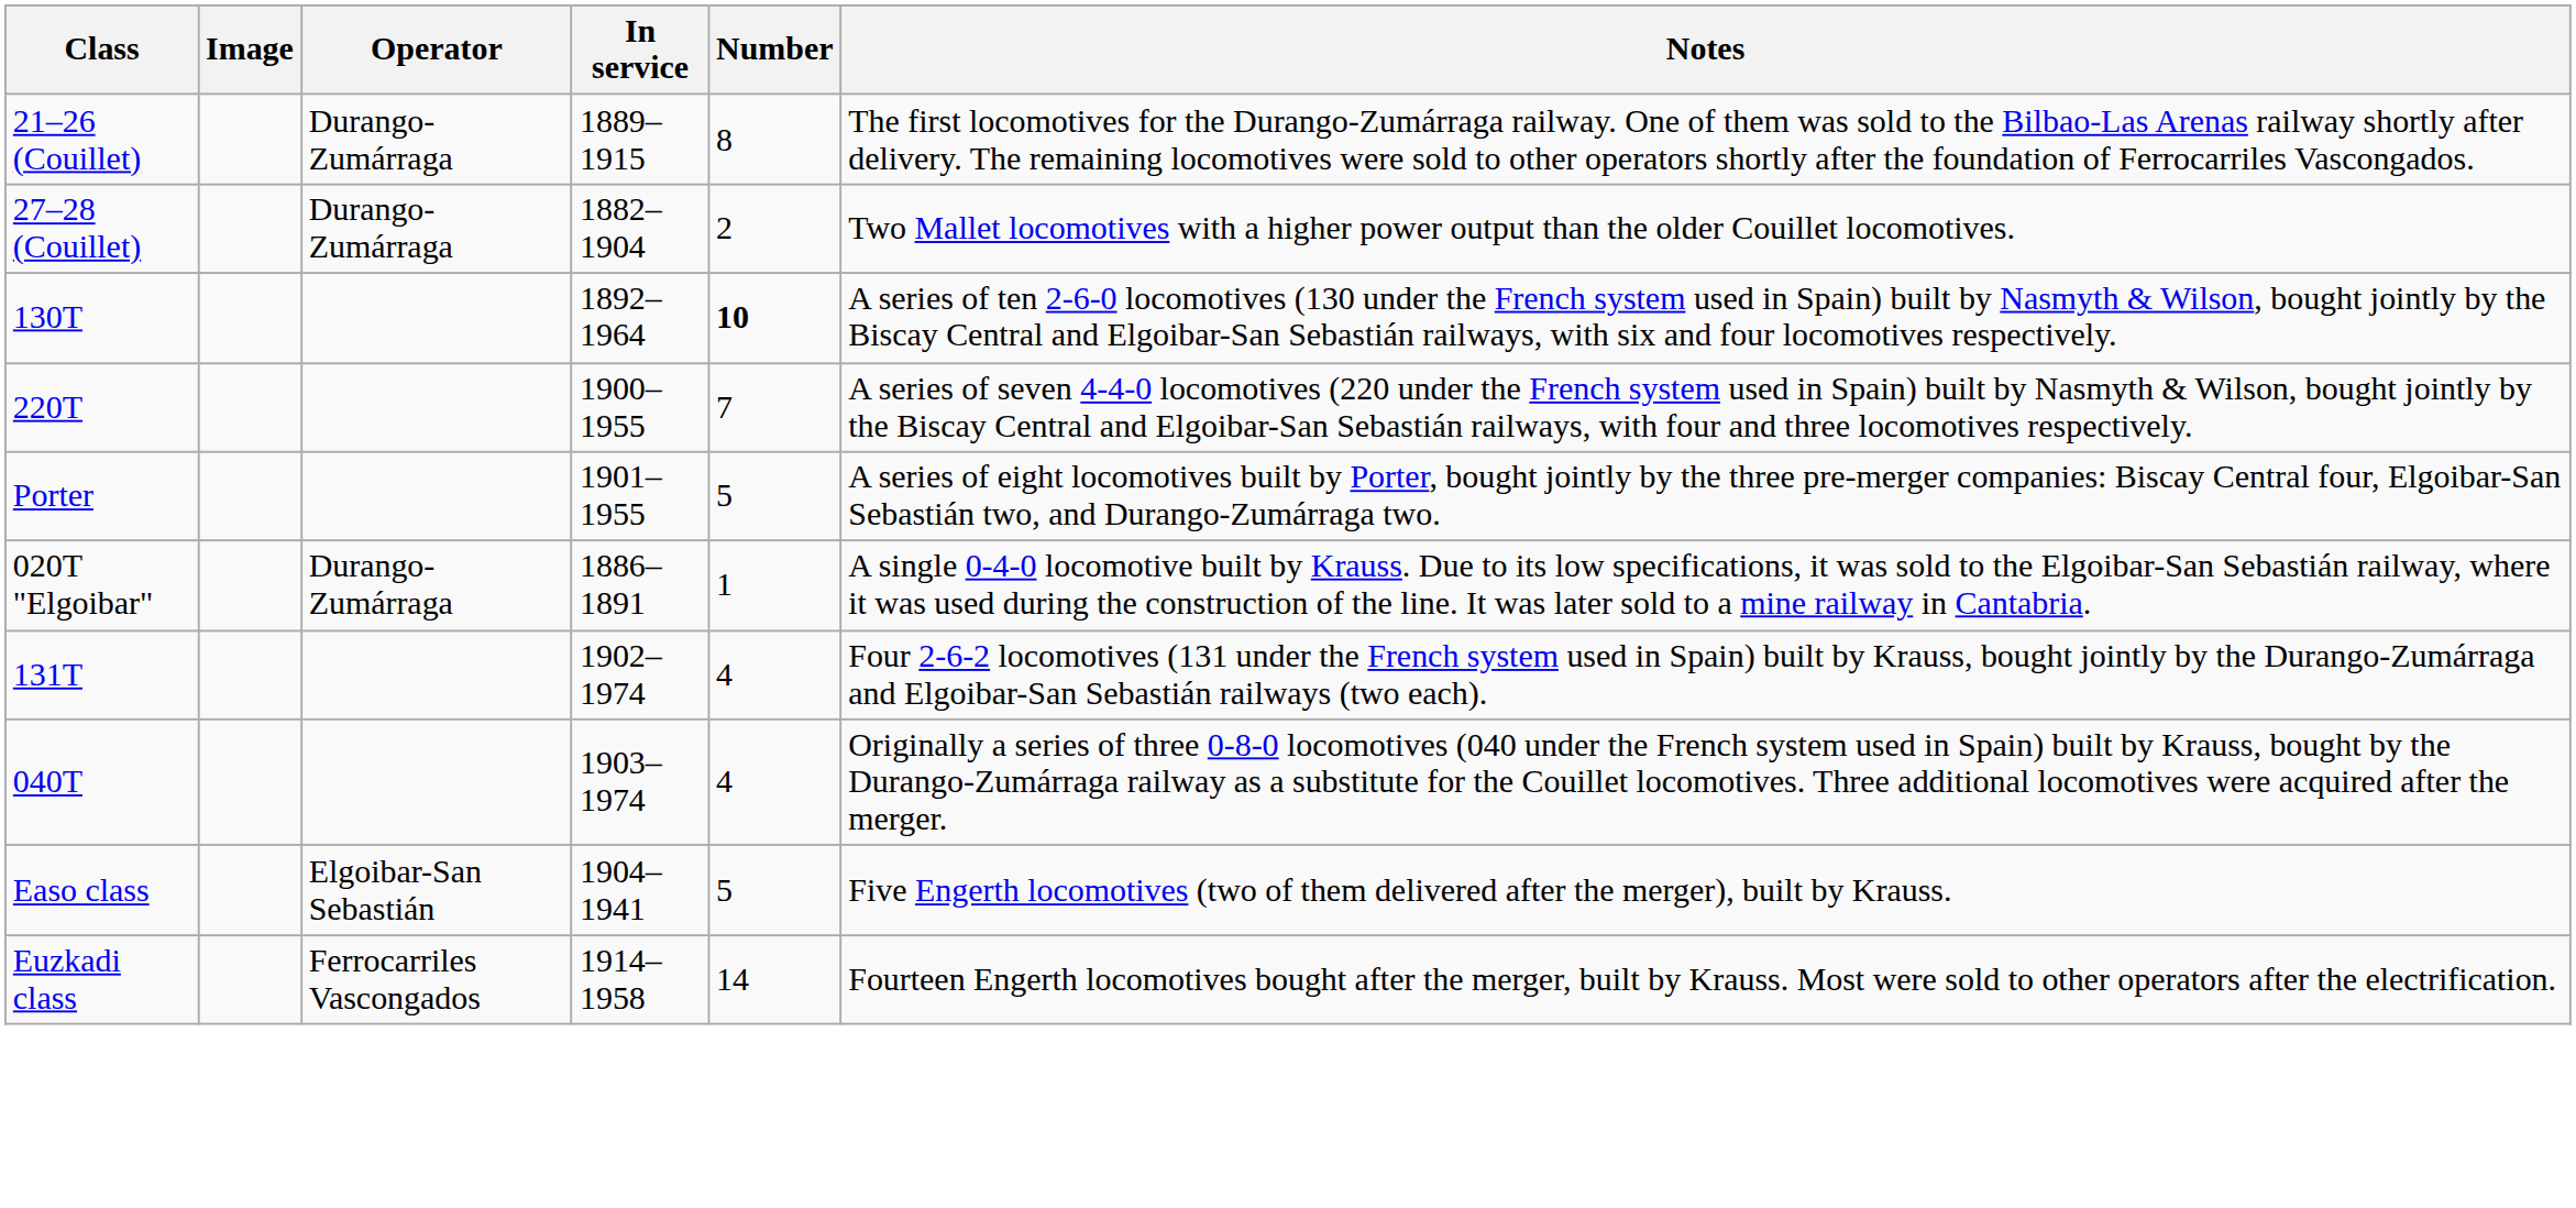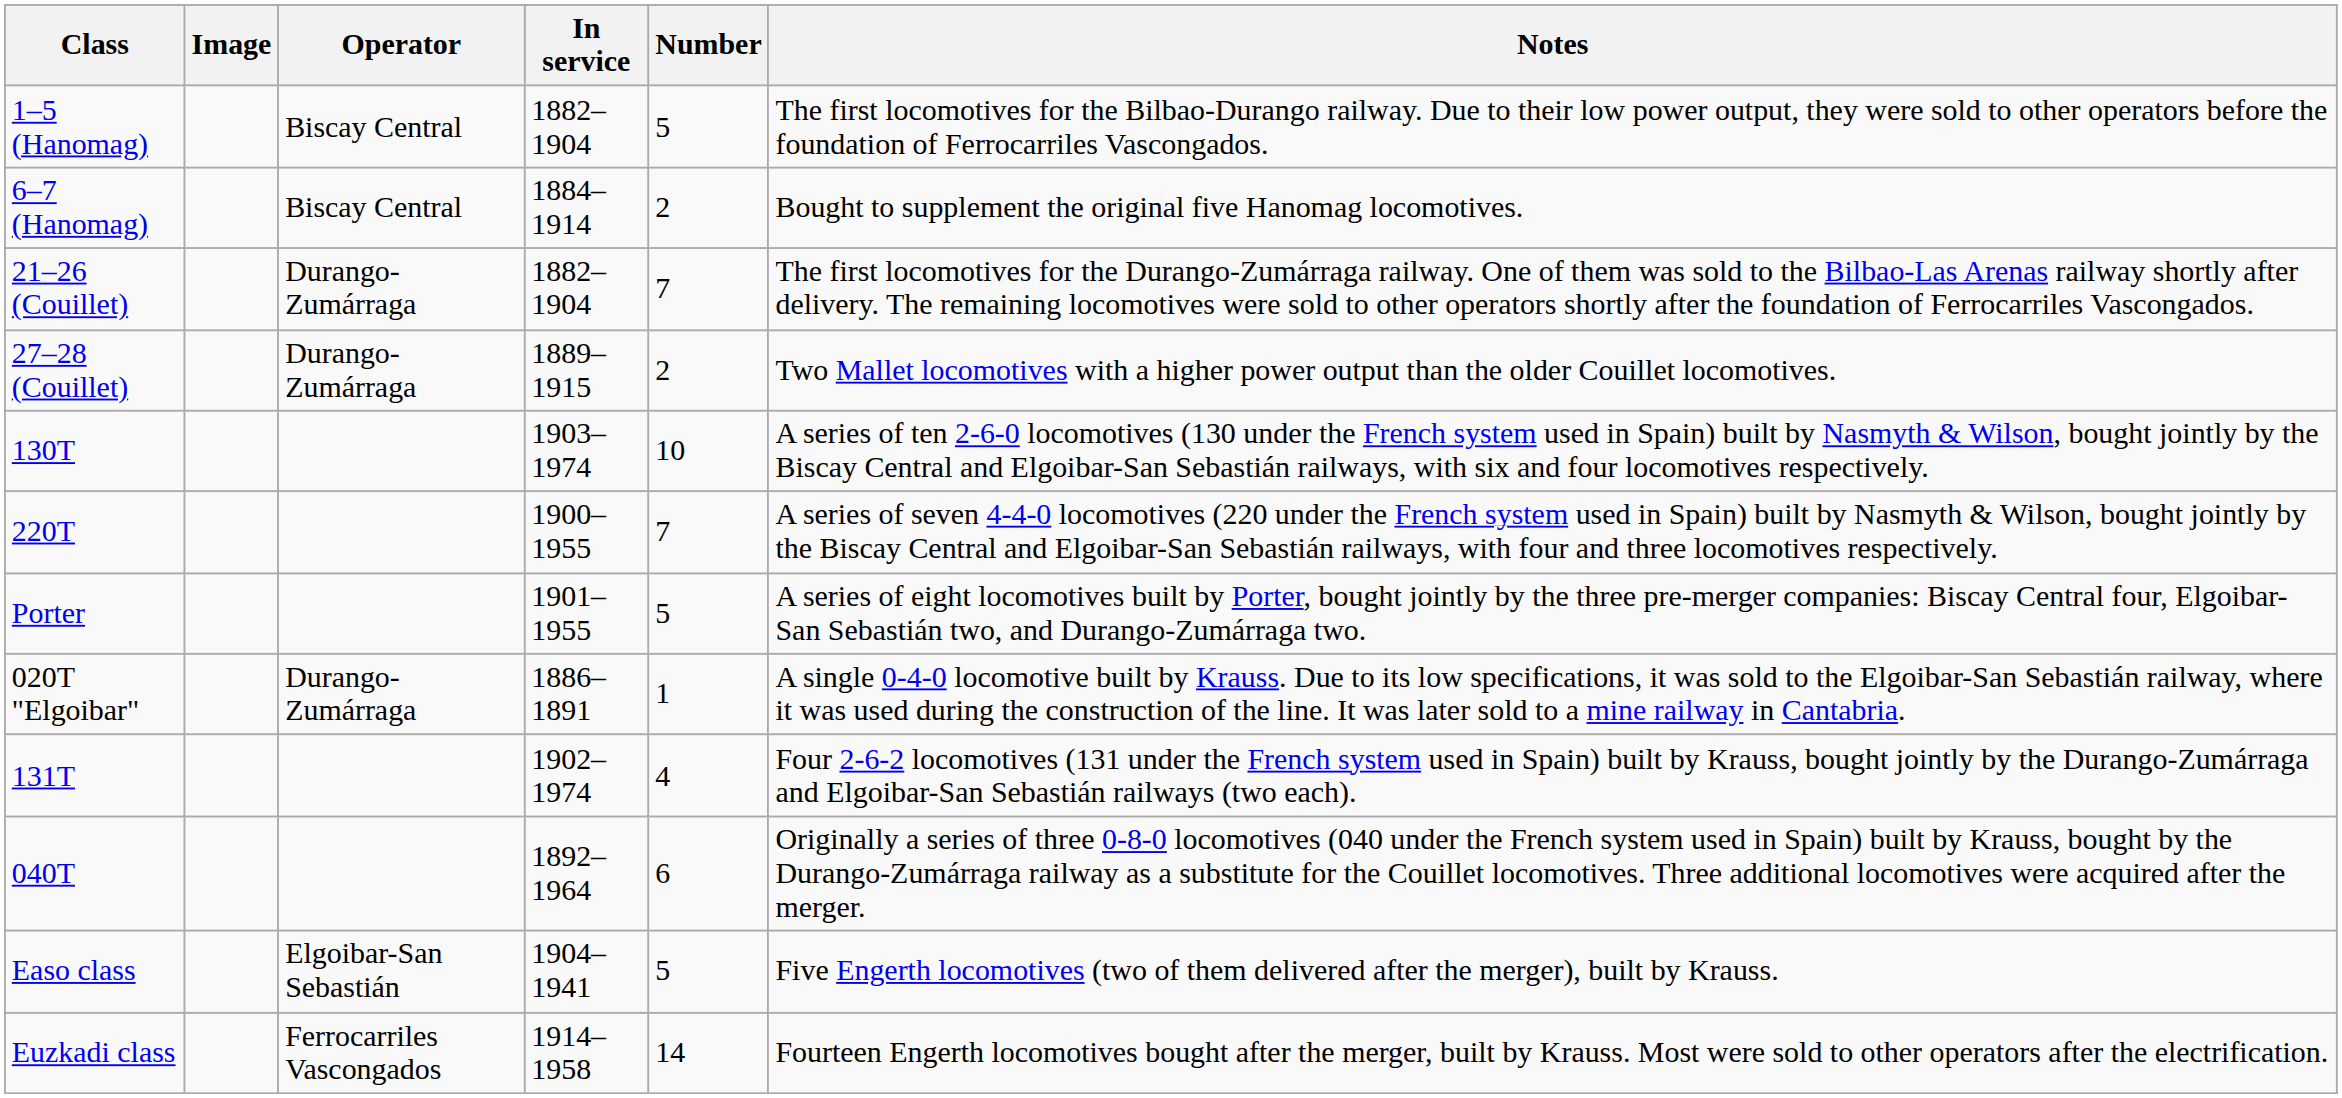+ row: 1–5 (Hanomag) | Biscay Central | 1882–1904 | 5 | The first locomotives for the Bilbao-Durango railway. Due to their low power output, they were sold to other operators before the foundation of Ferrocarriles Vascongados.
+ row: 6–7 (Hanomag) | Biscay Central | 1884–1914 | 2 | Bought to supplement the original five Hanomag locomotives.
21–26 (Couillet) | In service: 1889–1915 -> 1882–1904
21–26 (Couillet) | Number: 8 -> 7
27–28 (Couillet) | In service: 1882–1904 -> 1889–1915
130T | In service: 1892–1964 -> 1903–1974
130T | Number: bold -> normal
040T | In service: 1903–1974 -> 1892–1964
040T | Number: 4 -> 6
